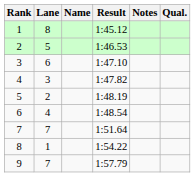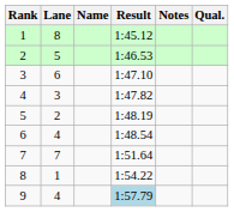9 | Lane: 7 -> 4
9 | Result: no background -> lightblue background
